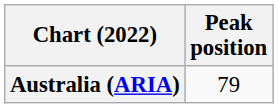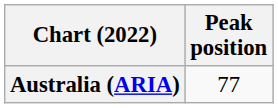Australia (ARIA) | Peak position: 79 -> 77
